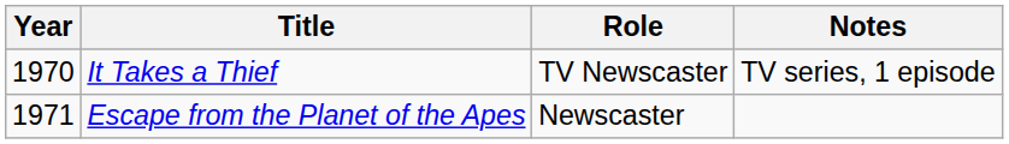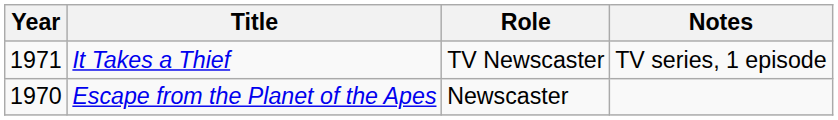It Takes a Thief | Year: 1970 -> 1971
Escape from the Planet of the Apes | Year: 1971 -> 1970
